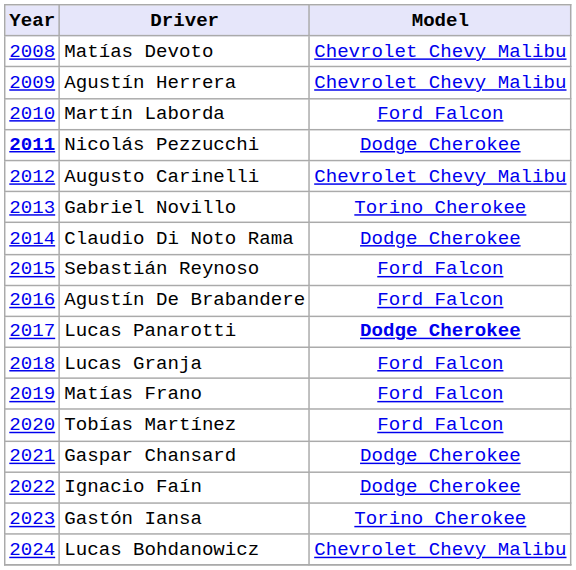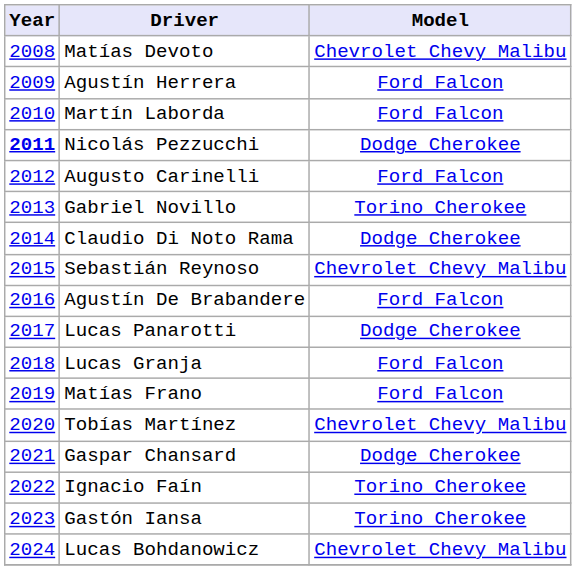Agustín Herrera | Model: Chevrolet Chevy Malibu -> Ford Falcon
Augusto Carinelli | Model: Chevrolet Chevy Malibu -> Ford Falcon
Sebastián Reynoso | Model: Ford Falcon -> Chevrolet Chevy Malibu
Lucas Panarotti | Model: bold -> normal
Tobías Martínez | Model: Ford Falcon -> Chevrolet Chevy Malibu
Ignacio Faín | Model: Dodge Cherokee -> Torino Cherokee
